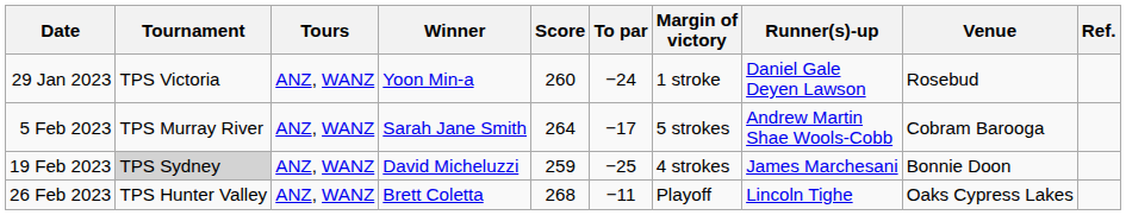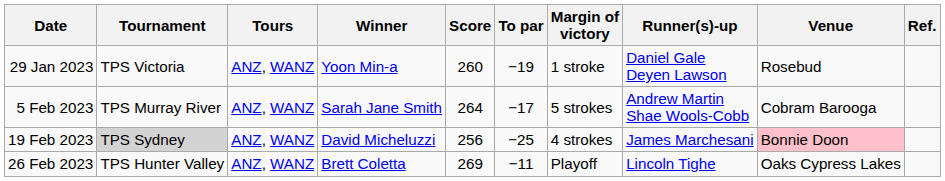29 Jan 2023 | To par: −24 -> −19
19 Feb 2023 | Score: 259 -> 256
19 Feb 2023 | Venue: no background -> pink background
26 Feb 2023 | Score: 268 -> 269
